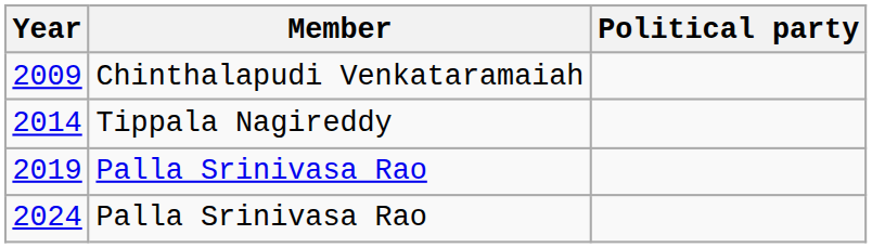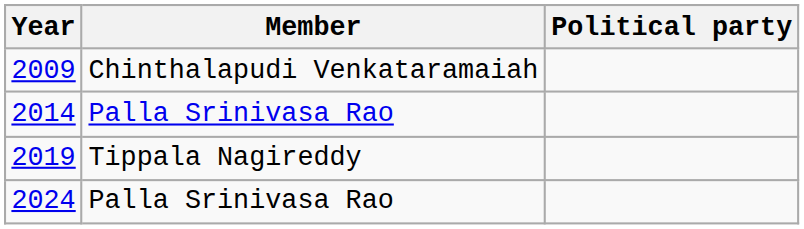2014 | Member: Tippala Nagireddy -> Palla Srinivasa Rao
2019 | Member: Palla Srinivasa Rao -> Tippala Nagireddy
